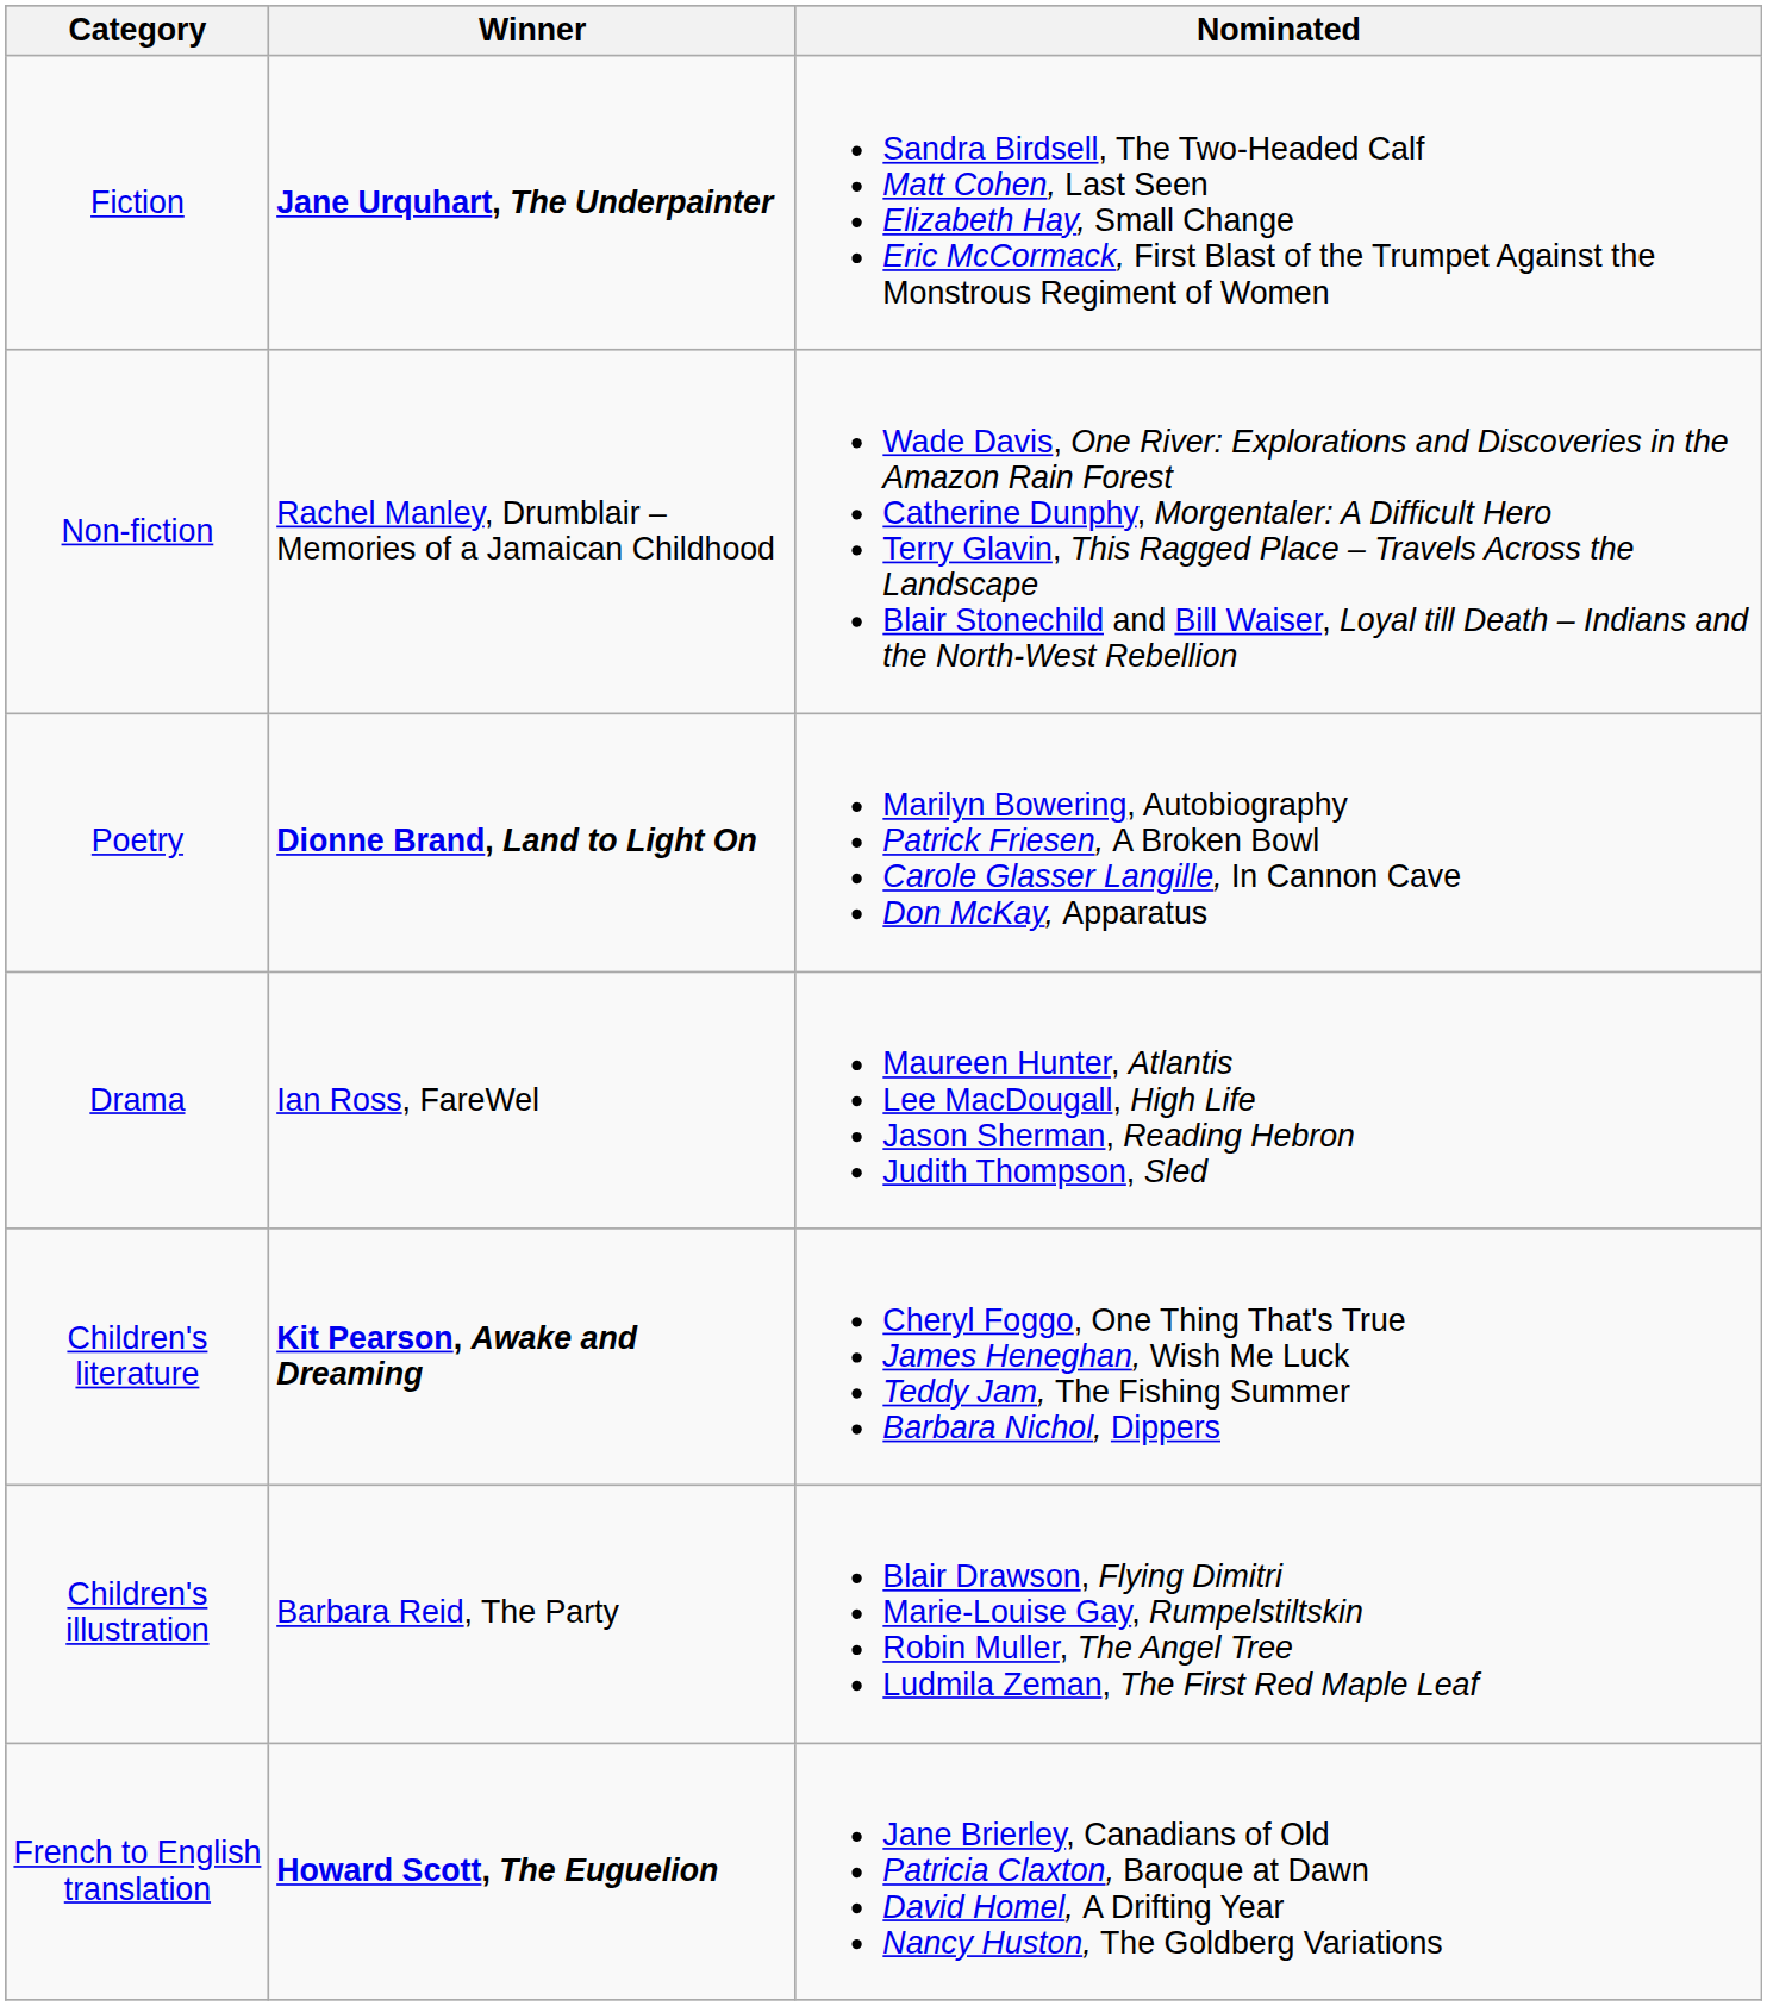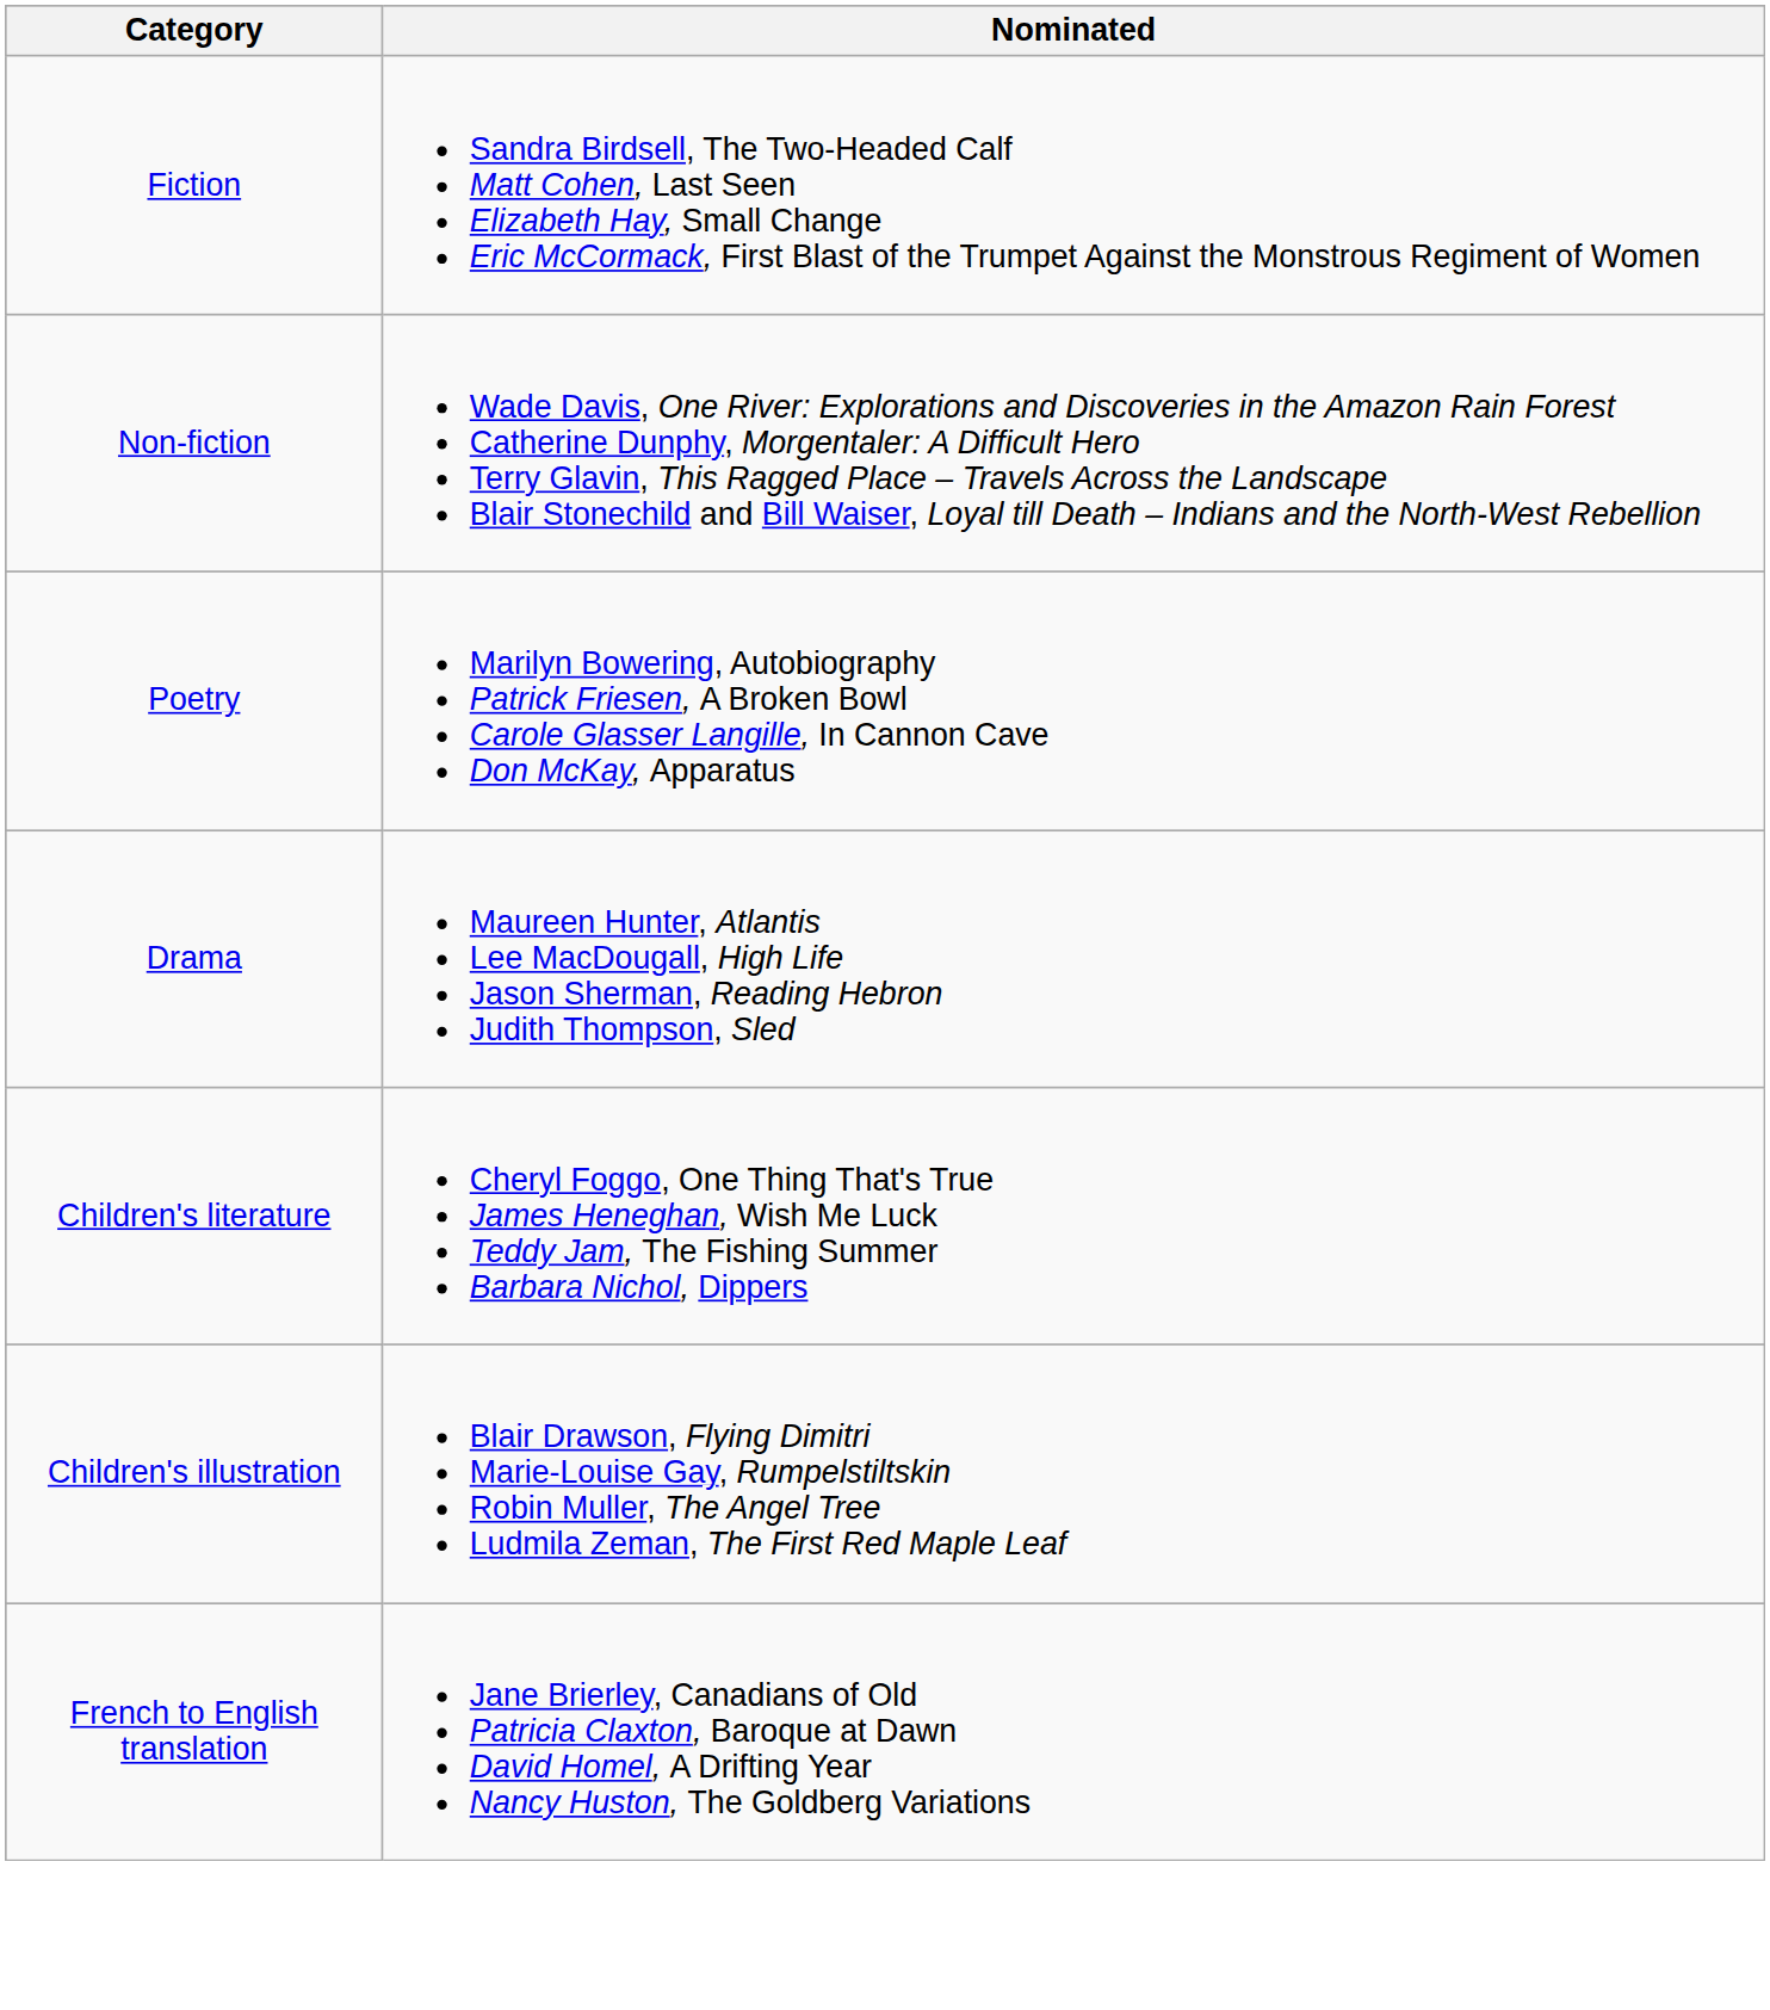- column: Winner | Jane Urquhart, The Underpainter | Rachel Manley, Drumblair – Memories of a Jamaican Childhood | Dionne Brand, Land to Light On | Ian Ross, FareWel | Kit Pearson, Awake and Dreaming | Barbara Reid, The Party | Howard Scott, The Euguelion
